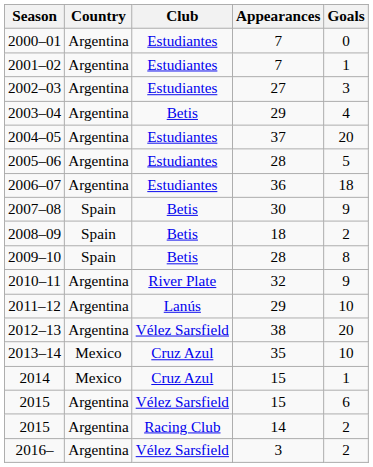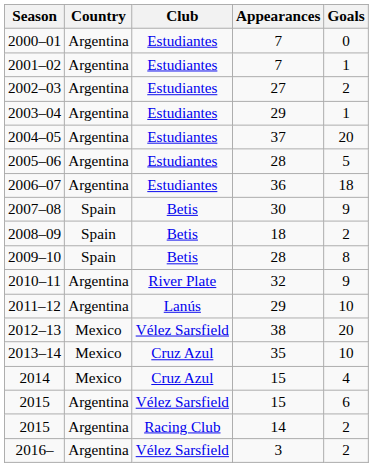2002–03 | Goals: 3 -> 2
2003–04 | Club: Betis -> Estudiantes
2003–04 | Goals: 4 -> 1
2012–13 | Country: Argentina -> Mexico
2014 | Goals: 1 -> 4
